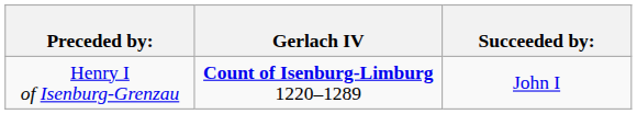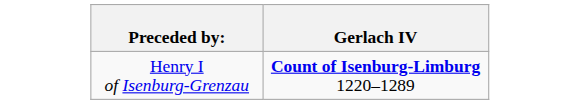- column: Succeeded by: | John I
